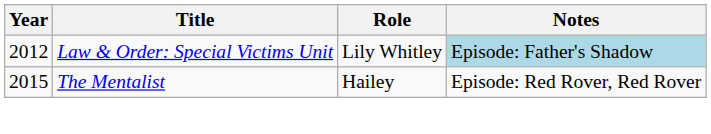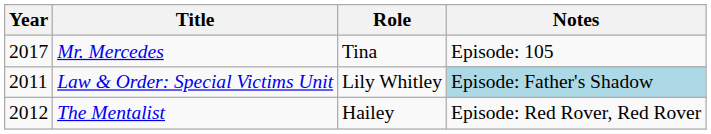+ row: 2017 | Mr. Mercedes | Tina | Episode: 105
Law & Order: Special Victims Unit | Year: 2012 -> 2011
The Mentalist | Year: 2015 -> 2012
